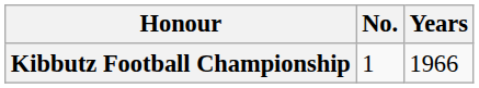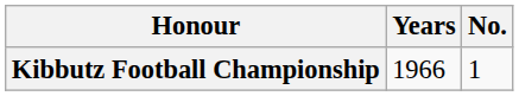columns swapped: No. <-> Years
